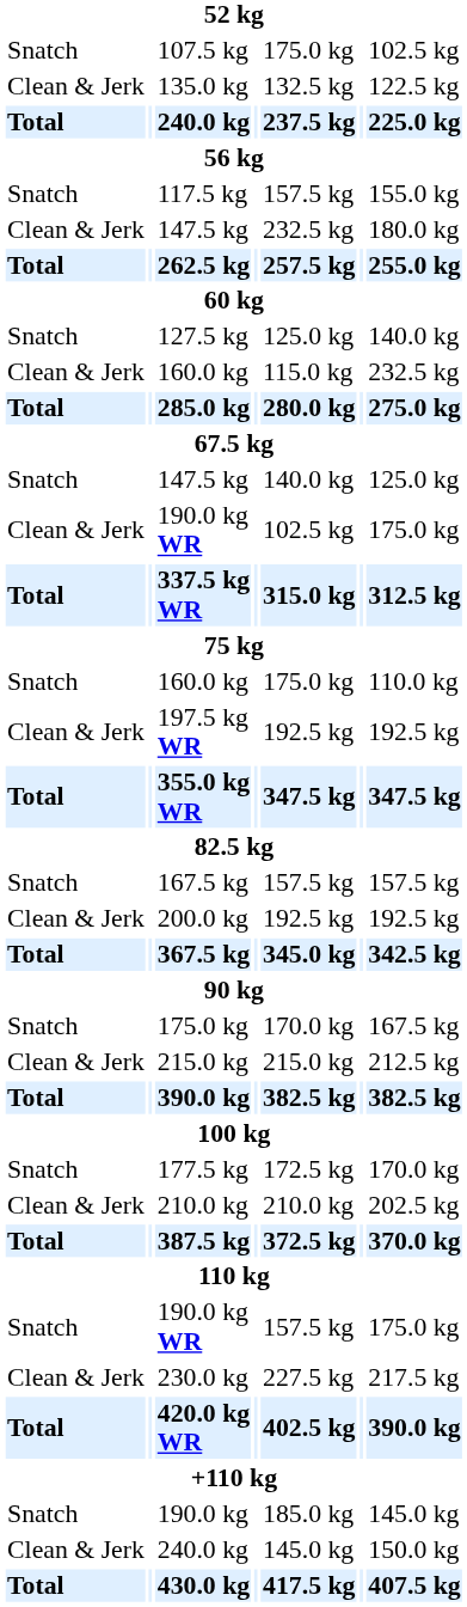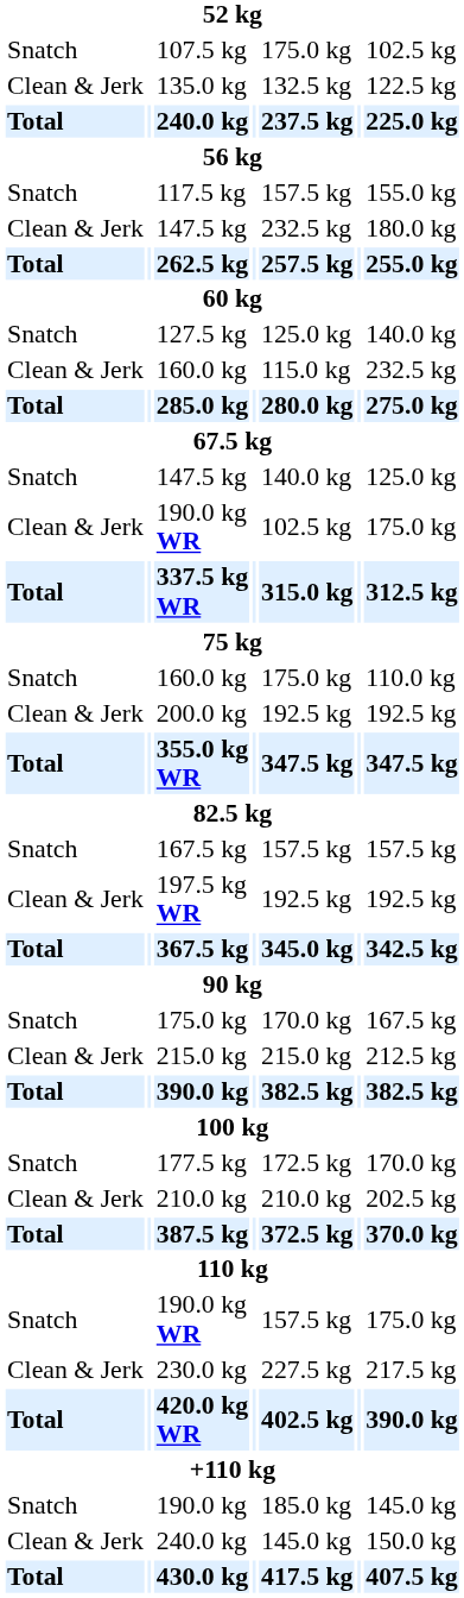rows swapped: 197.5 kg WR <-> 200.0 kg
